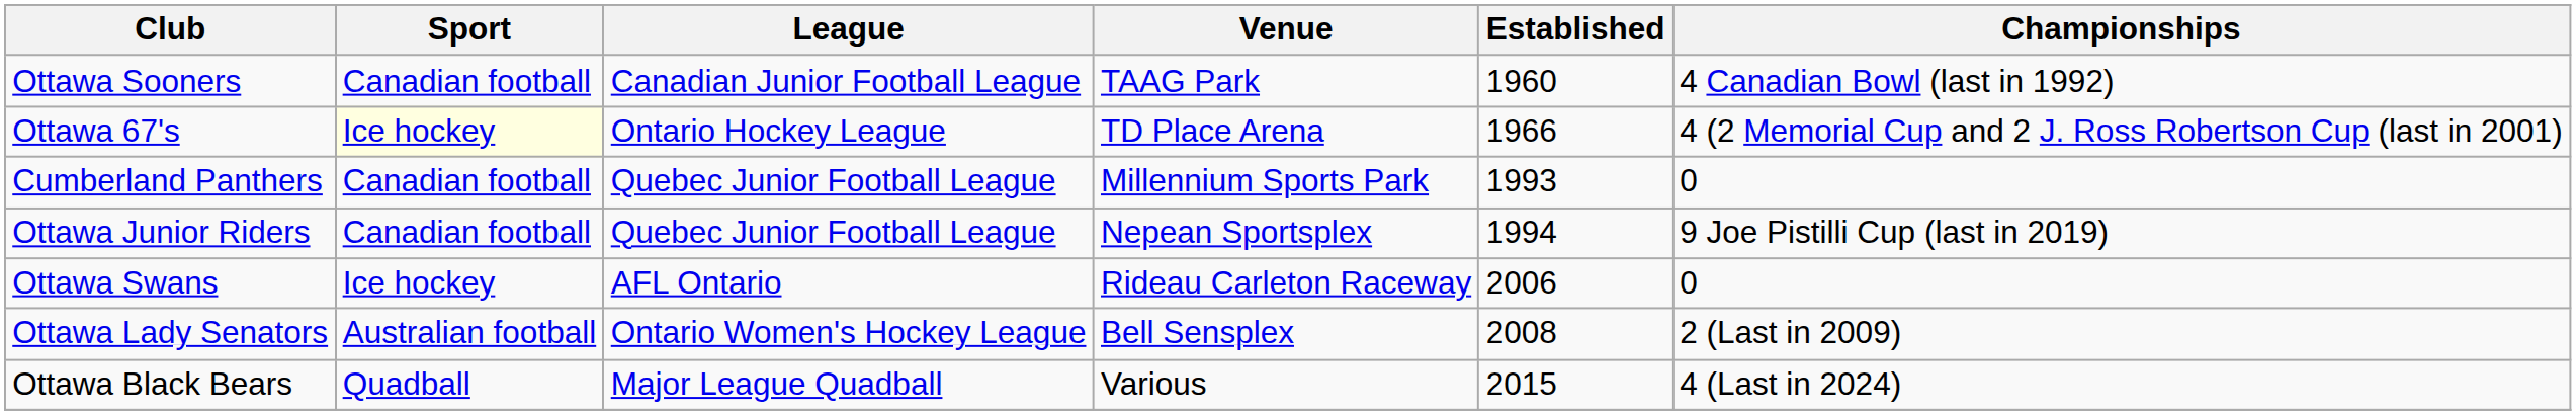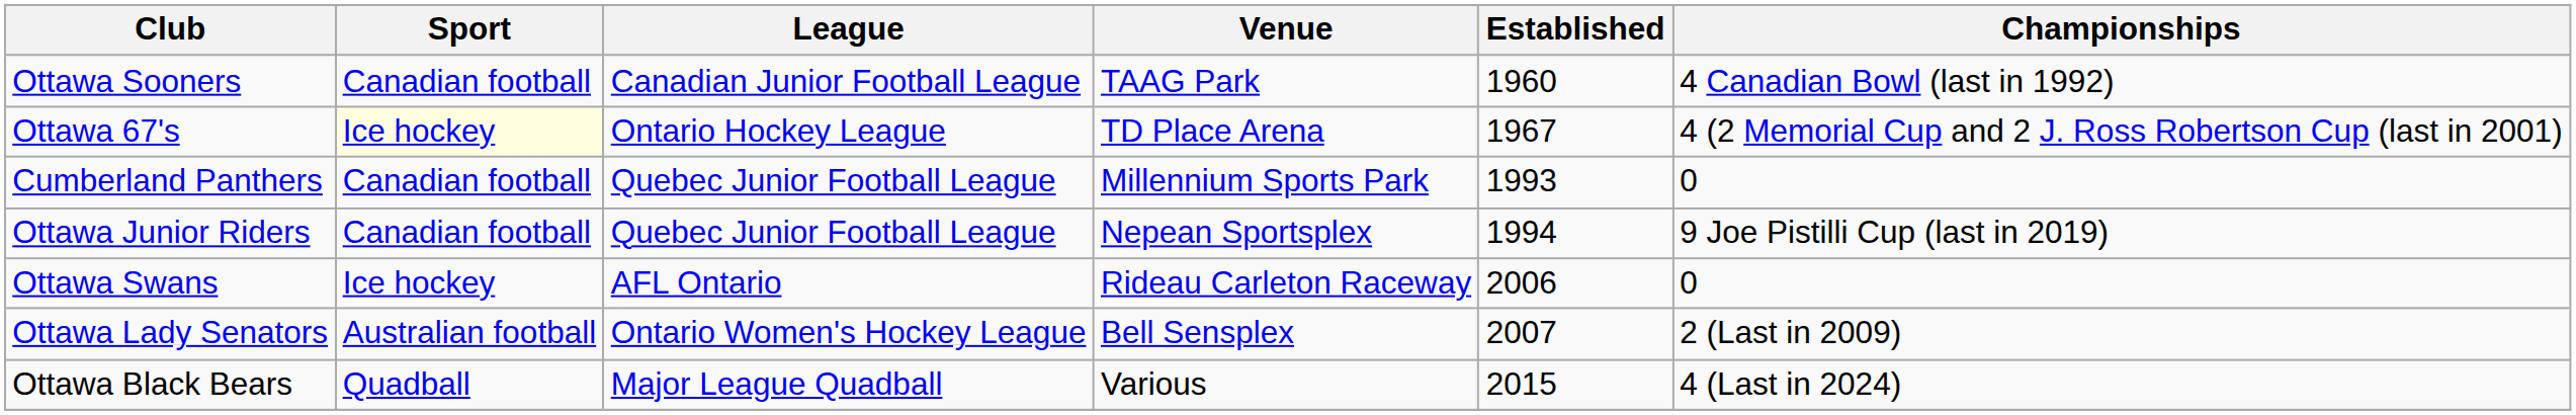Ottawa 67's | Established: 1966 -> 1967
Ottawa Lady Senators | Established: 2008 -> 2007
